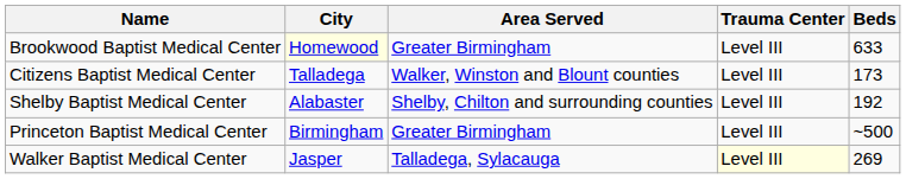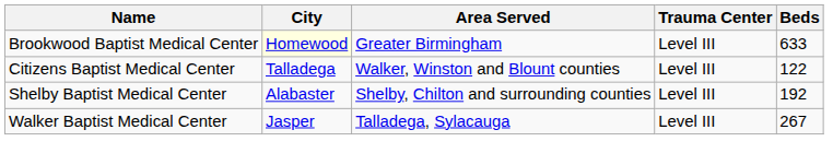Citizens Baptist Medical Center | Beds: 173 -> 122
- row: Princeton Baptist Medical Center | Birmingham | Greater Birmingham | Level III | ~500
Walker Baptist Medical Center | Trauma Center: lightyellow background -> no background
Walker Baptist Medical Center | Beds: 269 -> 267
